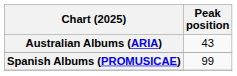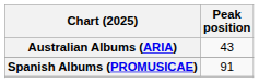Spanish Albums (PROMUSICAE) | Peak position: 99 -> 91
